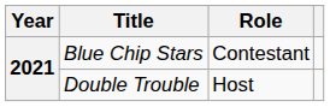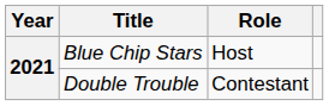Blue Chip Stars | Role: Contestant -> Host
Double Trouble | Role: Host -> Contestant
